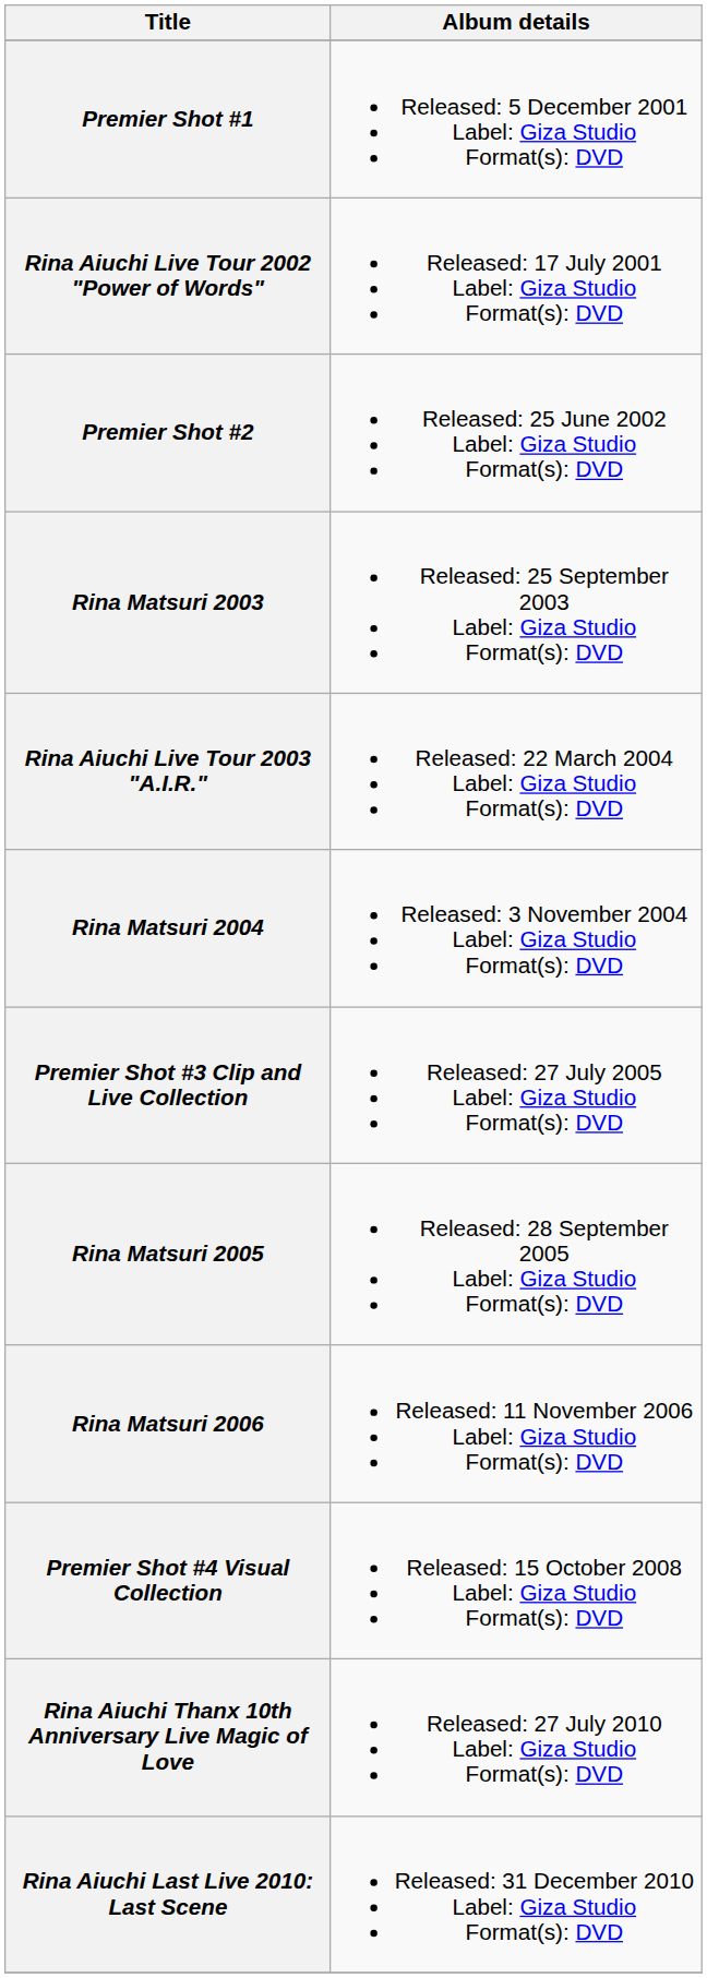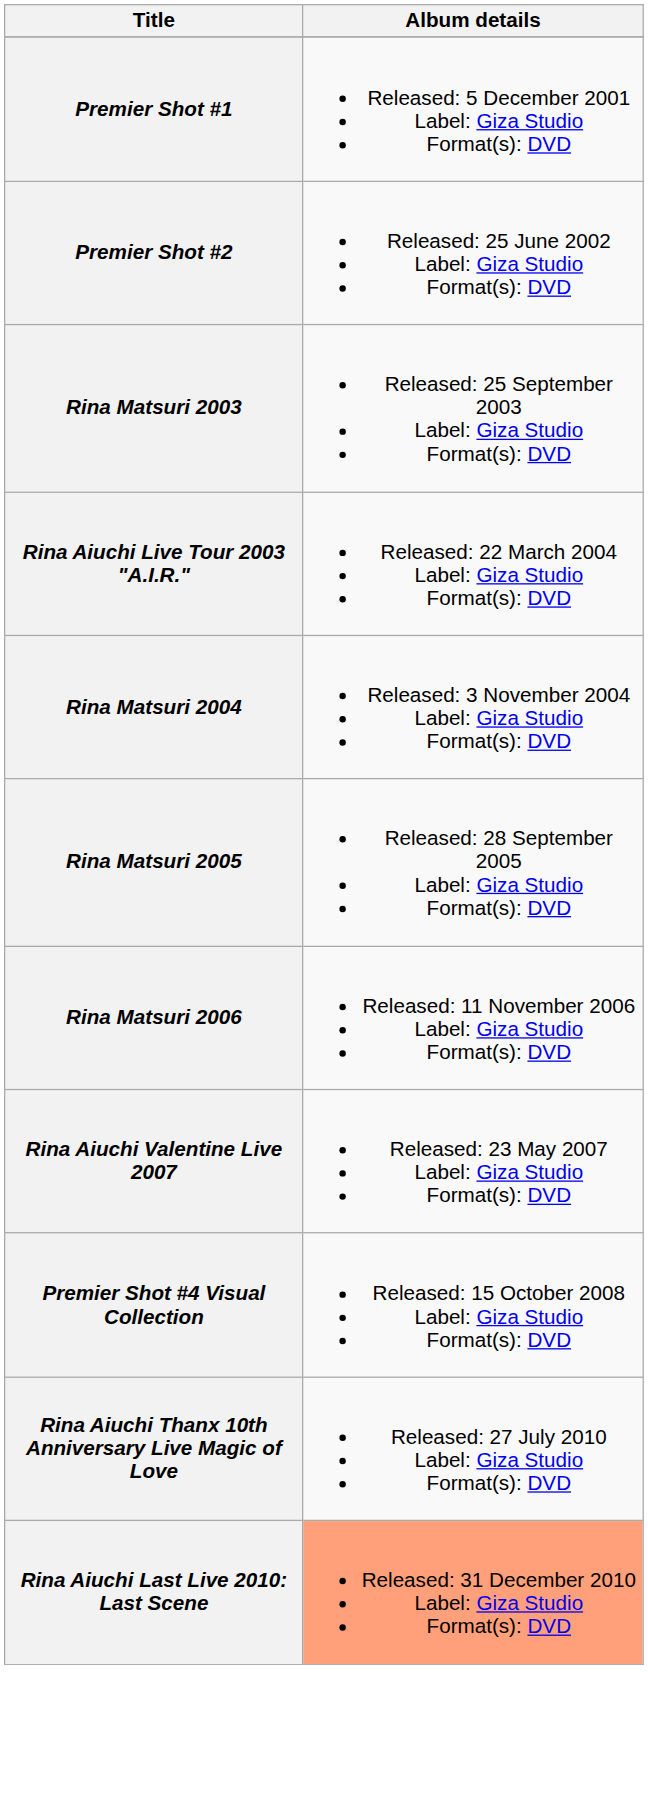- row: Rina Aiuchi Live Tour 2002 "Power of Words" | Released: 17 July 2001 Label: Giza Studio Format(s): DVD
- row: Premier Shot #3 Clip and Live Collection | Released: 27 July 2005 Label: Giza Studio Format(s): DVD
+ row: Rina Aiuchi Valentine Live 2007 | Released: 23 May 2007 Label: Giza Studio Format(s): DVD
Rina Aiuchi Last Live 2010: Last Scene | Album details: no background -> lightsalmon background
